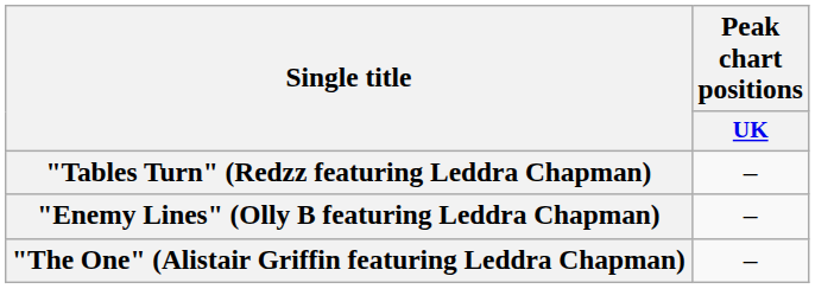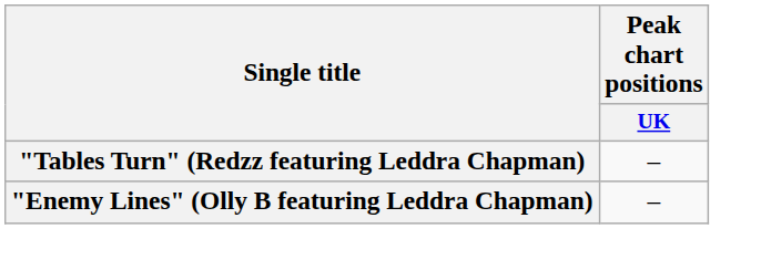- row: "The One" (Alistair Griffin featuring Leddra Chapman) | –
